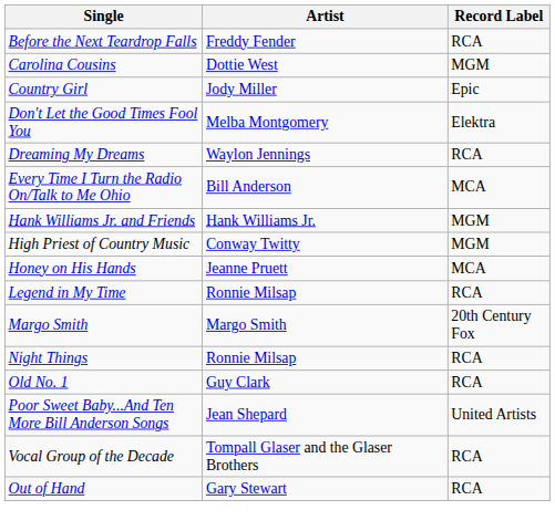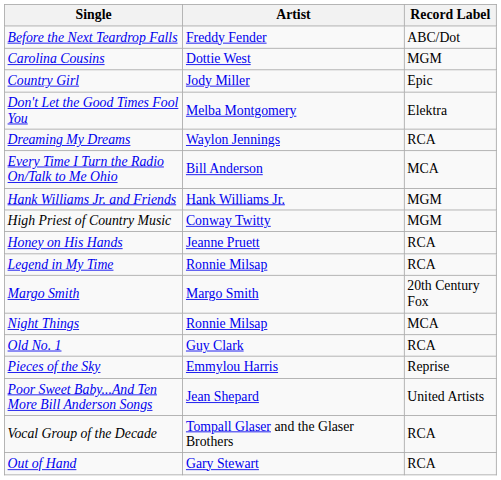Before the Next Teardrop Falls | Record Label: RCA -> ABC/Dot
Honey on His Hands | Record Label: MCA -> RCA
Night Things | Record Label: RCA -> MCA
+ row: Pieces of the Sky | Emmylou Harris | Reprise
